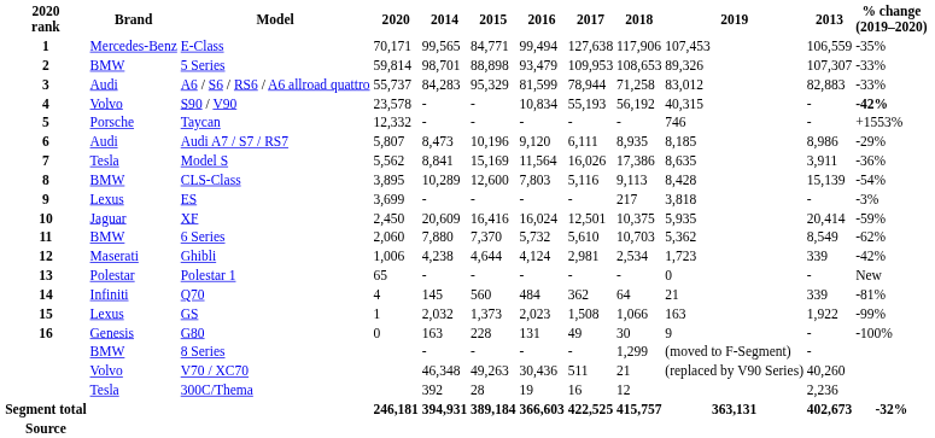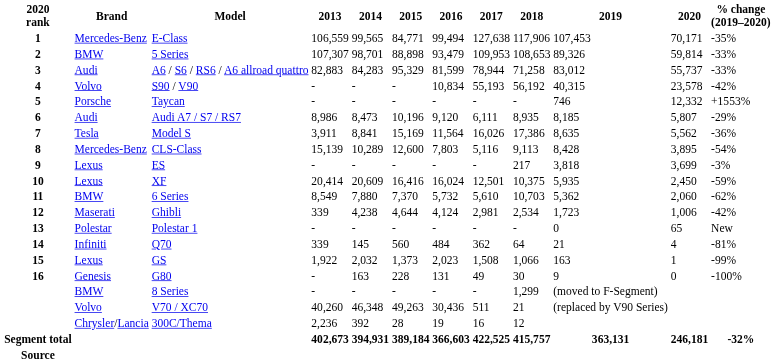columns swapped: 2013 <-> 2020
S90 / V90 | % change (2019–2020): bold -> normal
CLS-Class | Brand: BMW -> Mercedes-Benz
XF | Brand: Jaguar -> Lexus
300C/Thema | Brand: Tesla -> Chrysler/Lancia
